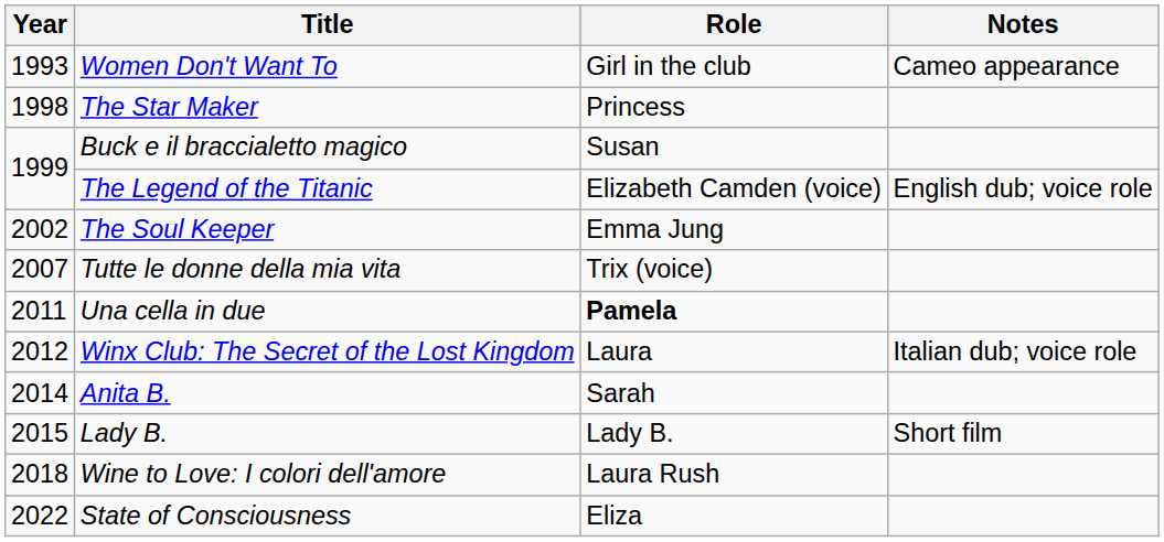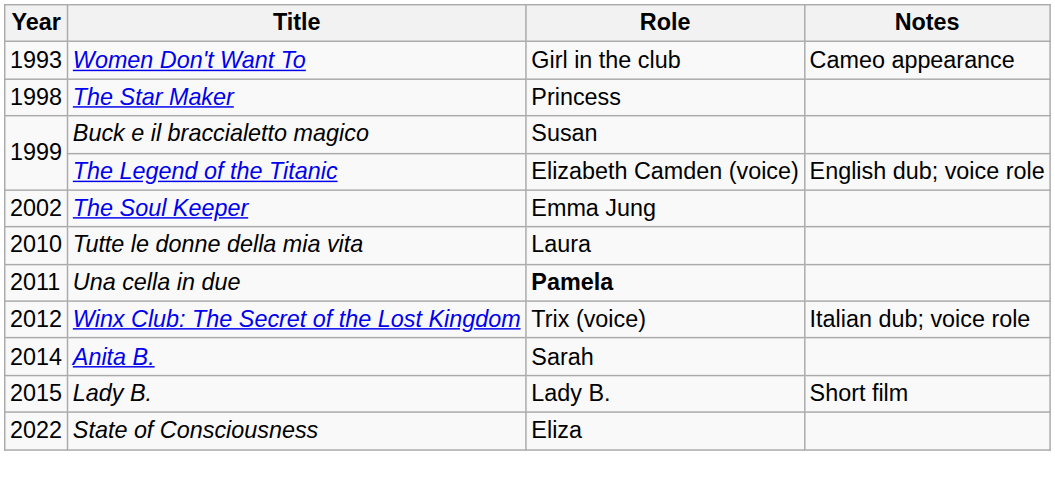Tutte le donne della mia vita | Year: 2007 -> 2010
Tutte le donne della mia vita | Role: Trix (voice) -> Laura
Winx Club: The Secret of the Lost Kingdom | Role: Laura -> Trix (voice)
- row: 2018 | Wine to Love: I colori dell'amore | Laura Rush
